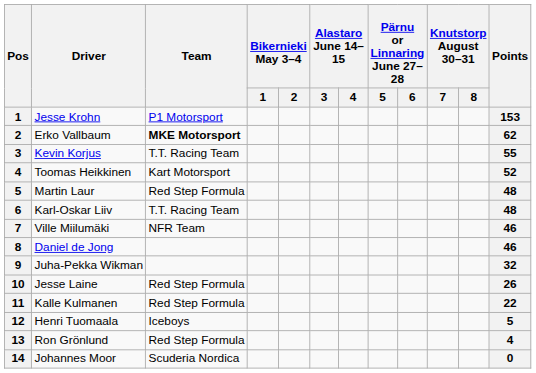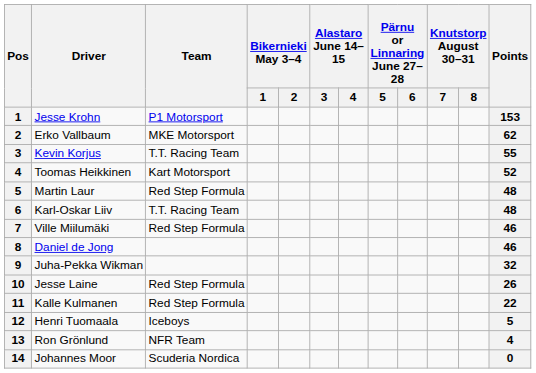Erko Vallbaum | Team: bold -> normal
Ville Miilumäki | Team: NFR Team -> Red Step Formula
Ron Grönlund | Team: Red Step Formula -> NFR Team
